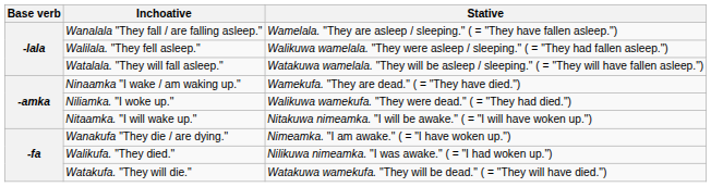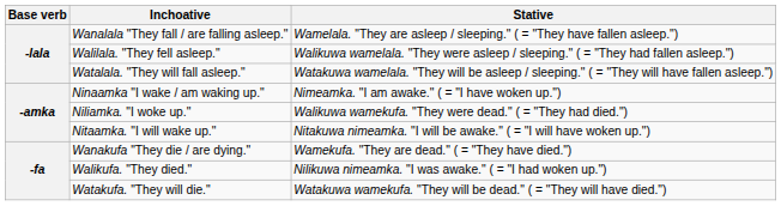Ninaamka "I wake / am waking up." | Stative: Wamekufa. "They are dead." ( = "They have died.") -> Nimeamka. "I am awake." ( = "I have woken up.")
Wanakufa "They die / are dying." | Stative: Nimeamka. "I am awake." ( = "I have woken up.") -> Wamekufa. "They are dead." ( = "They have died.")
